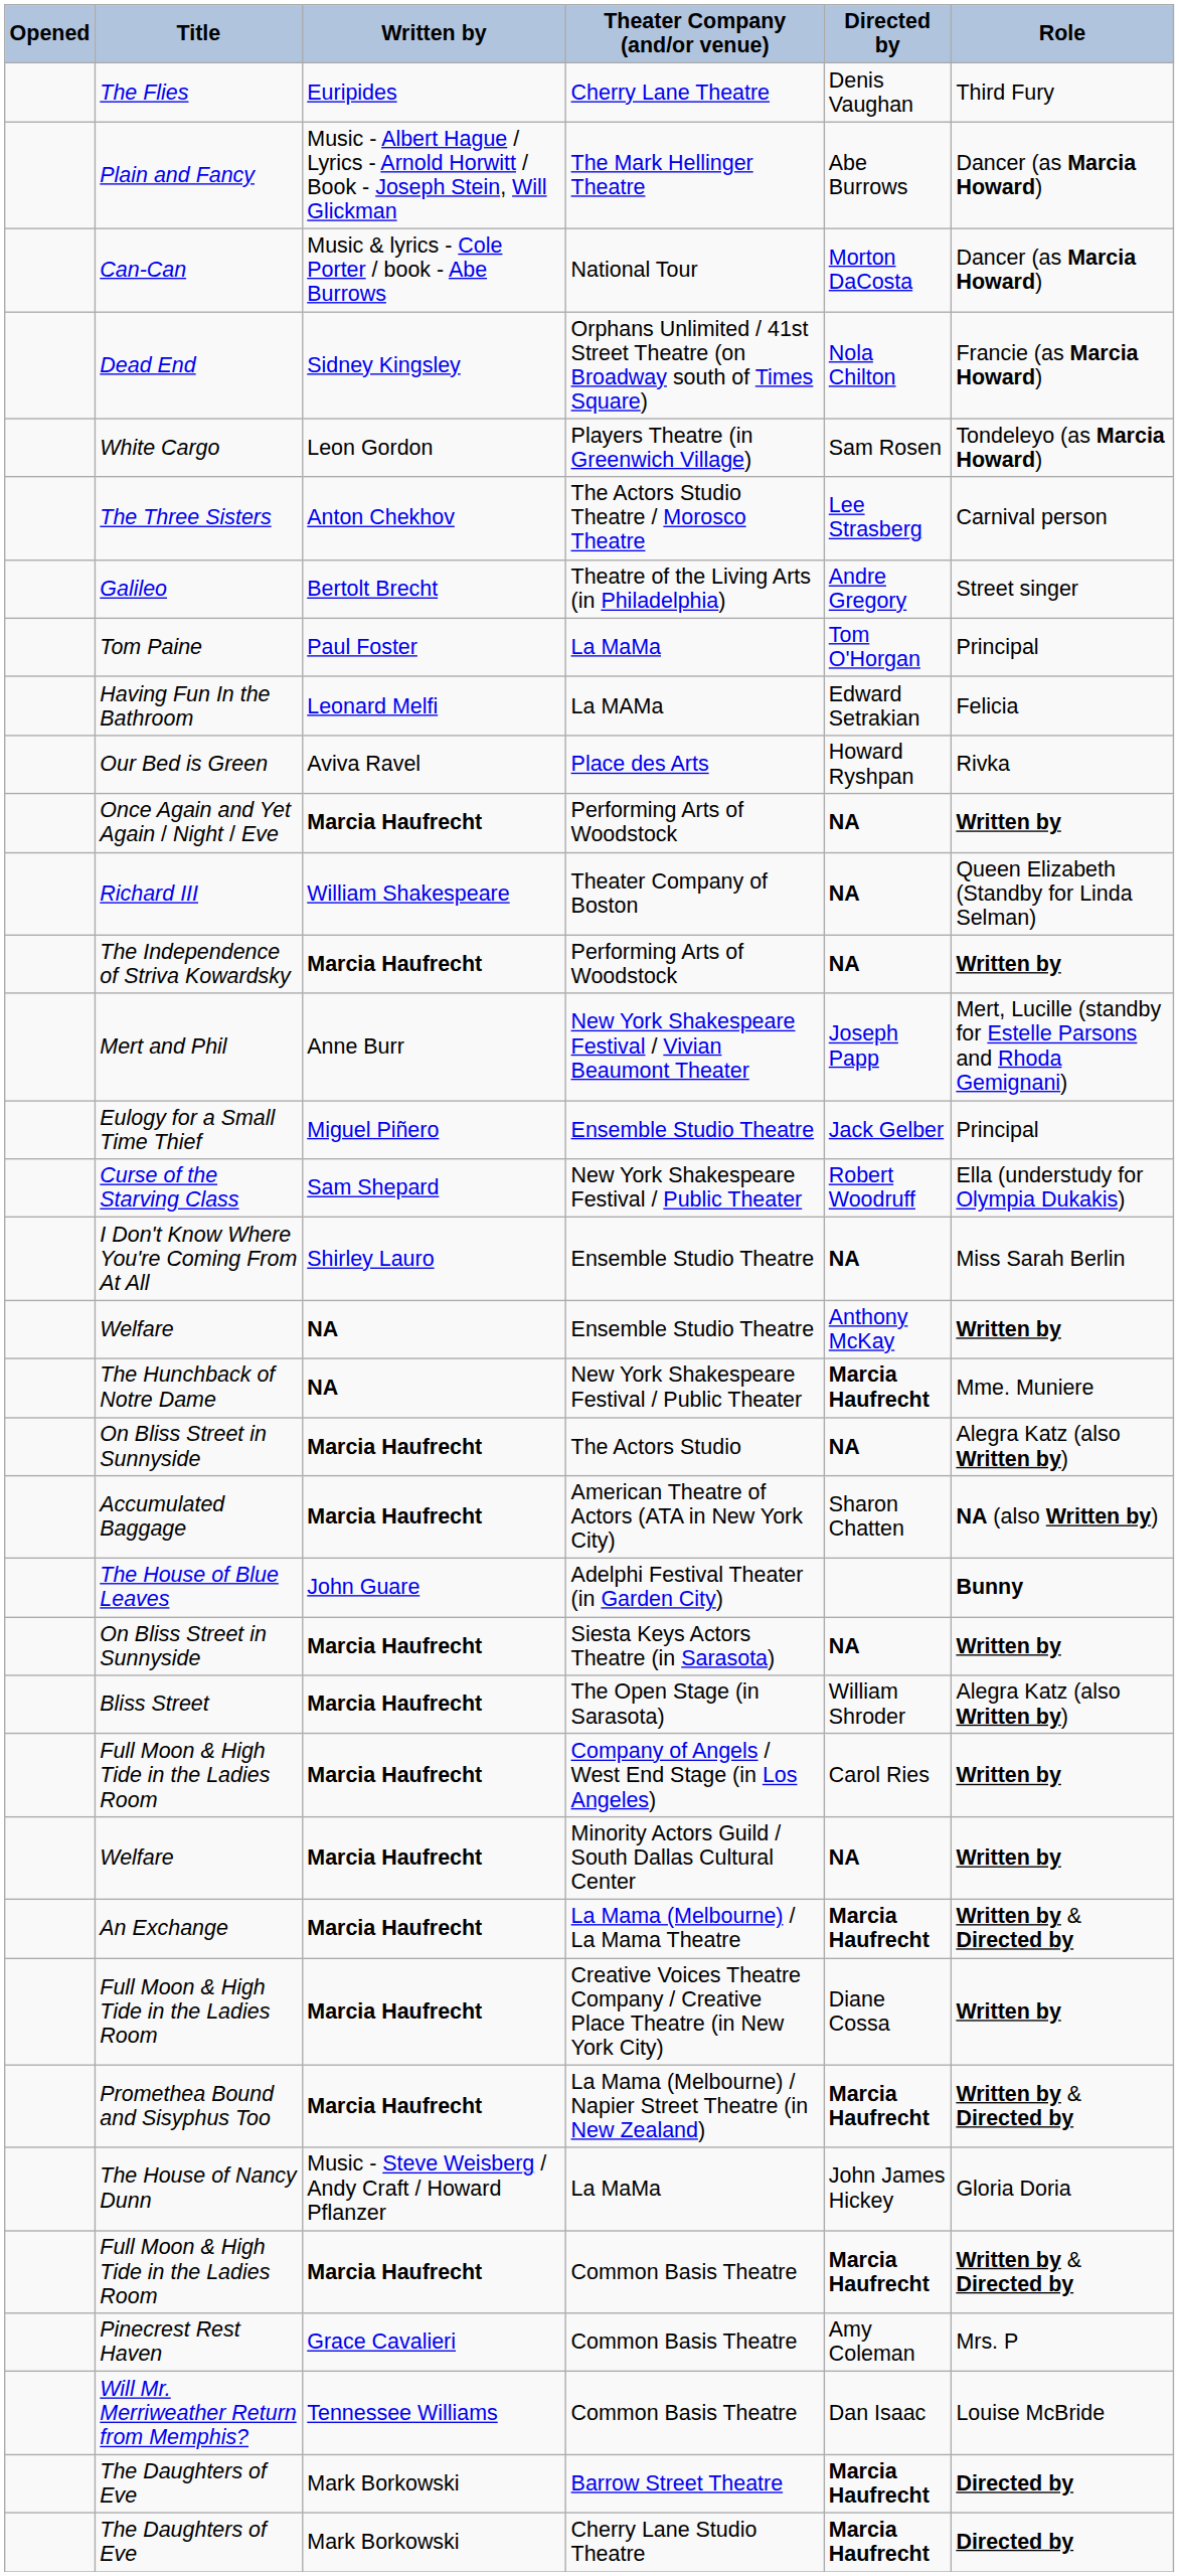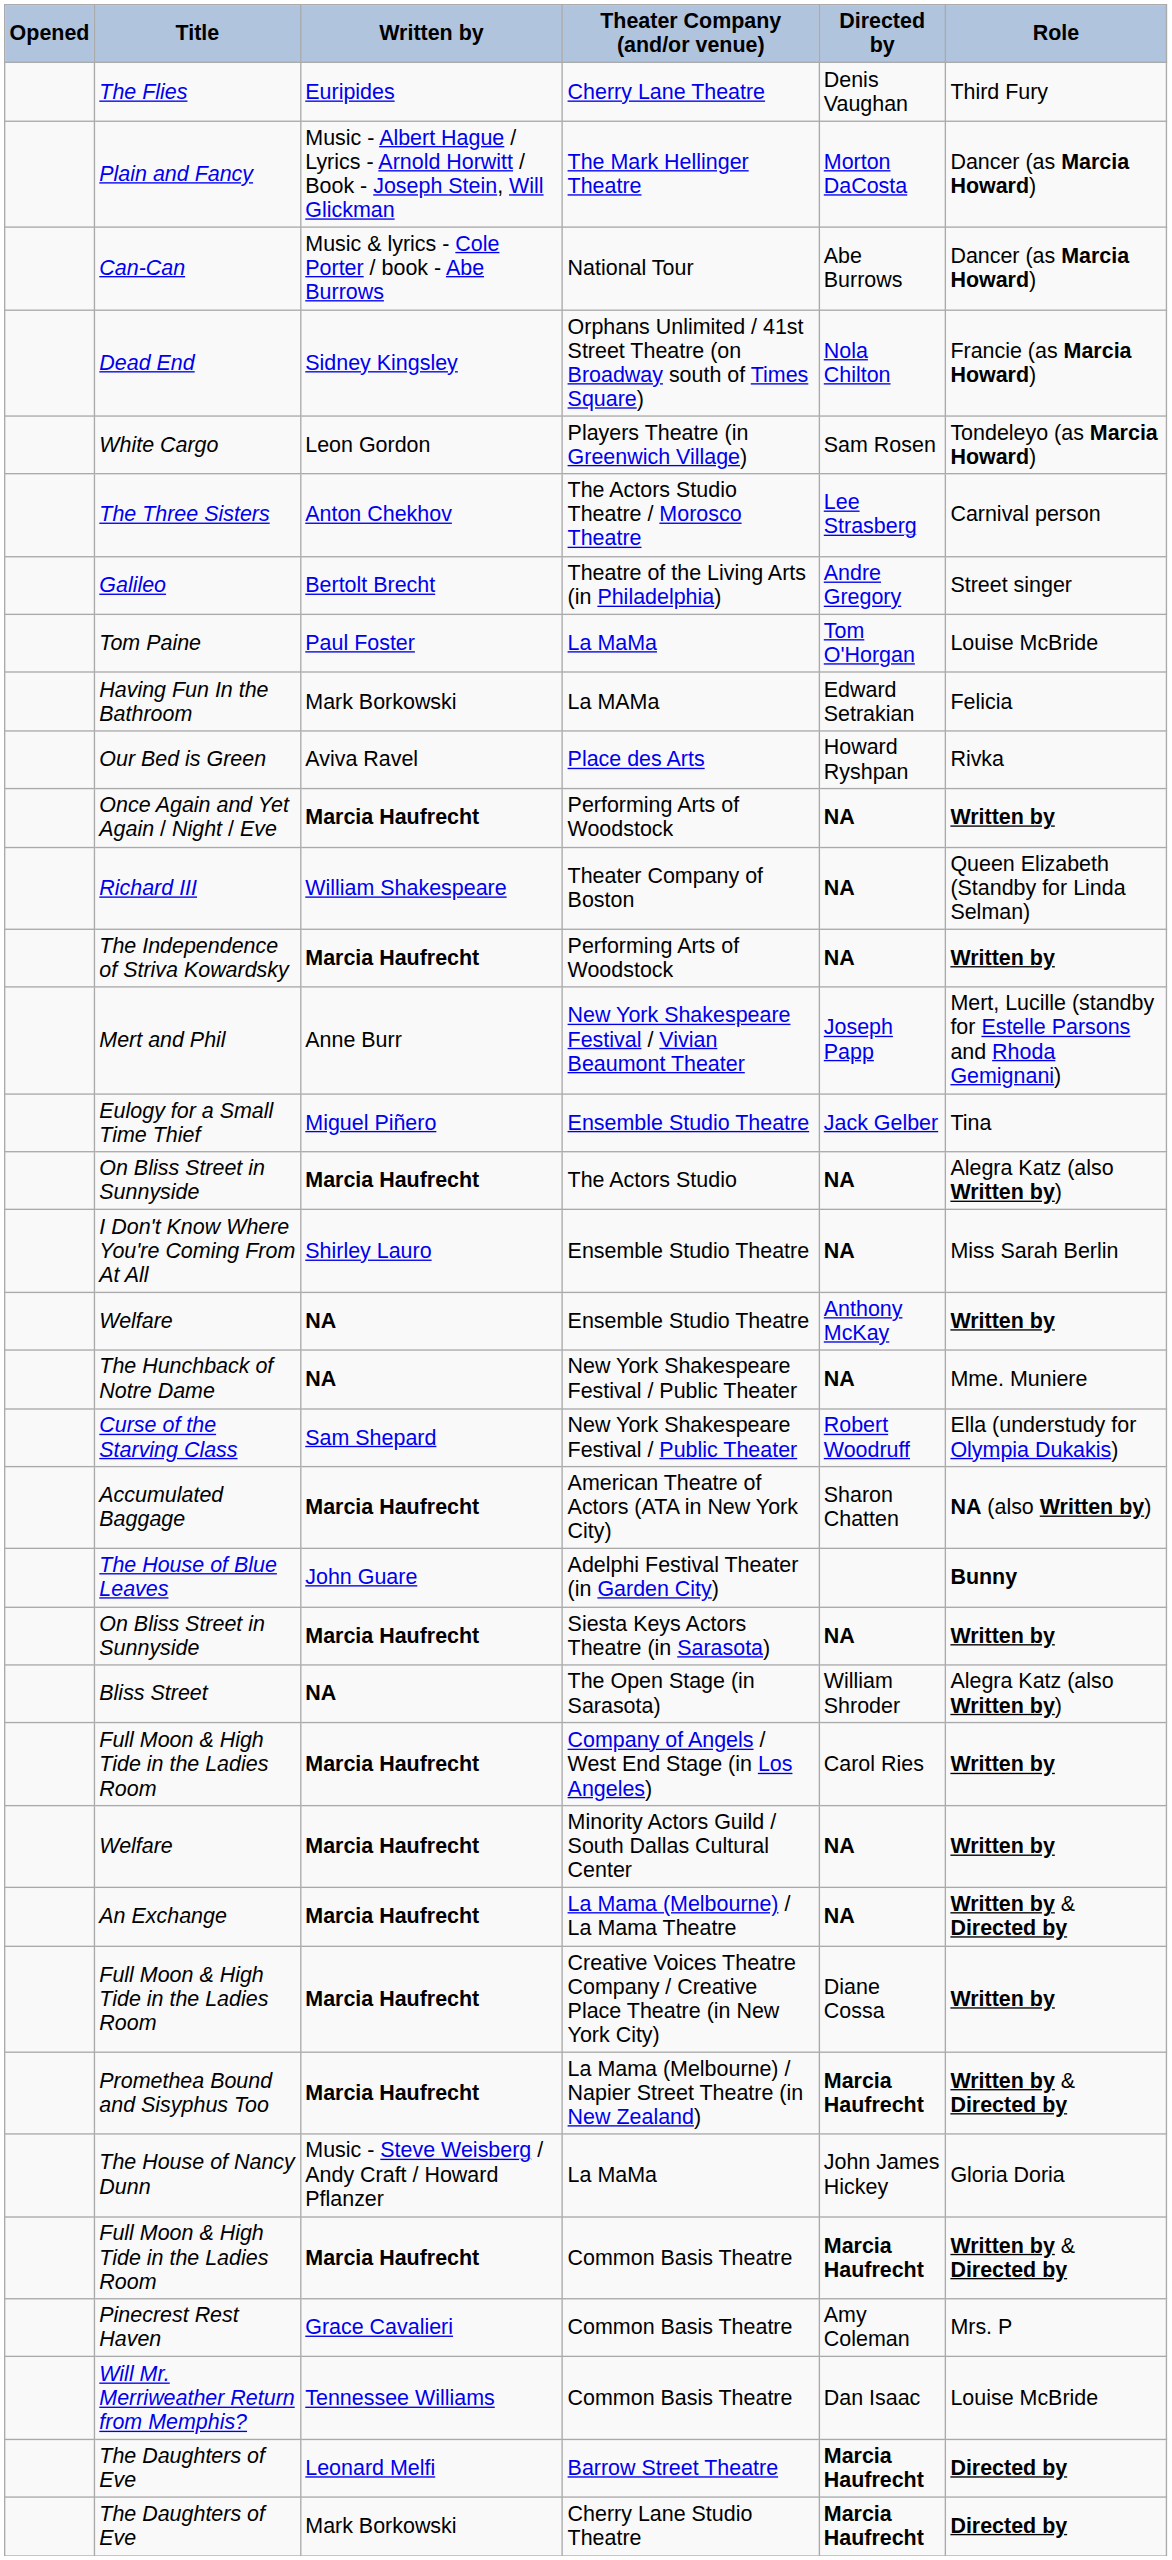Plain and Fancy | Directed by: Abe Burrows -> Morton DaCosta
Can-Can | Directed by: Morton DaCosta -> Abe Burrows
Tom Paine | Role: Principal -> Louise McBride
Having Fun In the Bathroom | Written by: Leonard Melfi -> Mark Borkowski
Eulogy for a Small Time Thief | Role: Principal -> Tina
rows swapped: Curse of the Starving Class <-> On Bliss Street in Sunnyside / The Actors Studio
The Hunchback of Notre Dame | Directed by: Marcia Haufrecht -> NA
Bliss Street | Written by: Marcia Haufrecht -> NA
An Exchange | Directed by: Marcia Haufrecht -> NA
The Daughters of Eve / Barrow Street Theatre | Written by: Mark Borkowski -> Leonard Melfi
